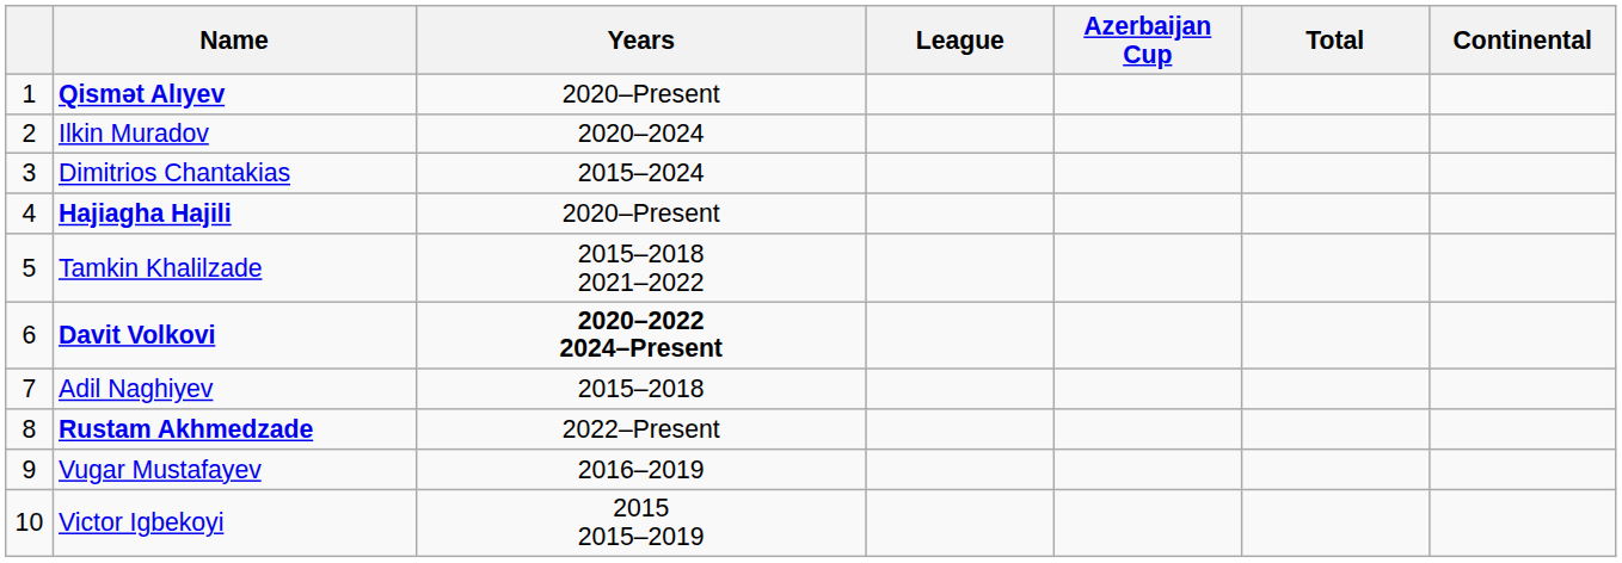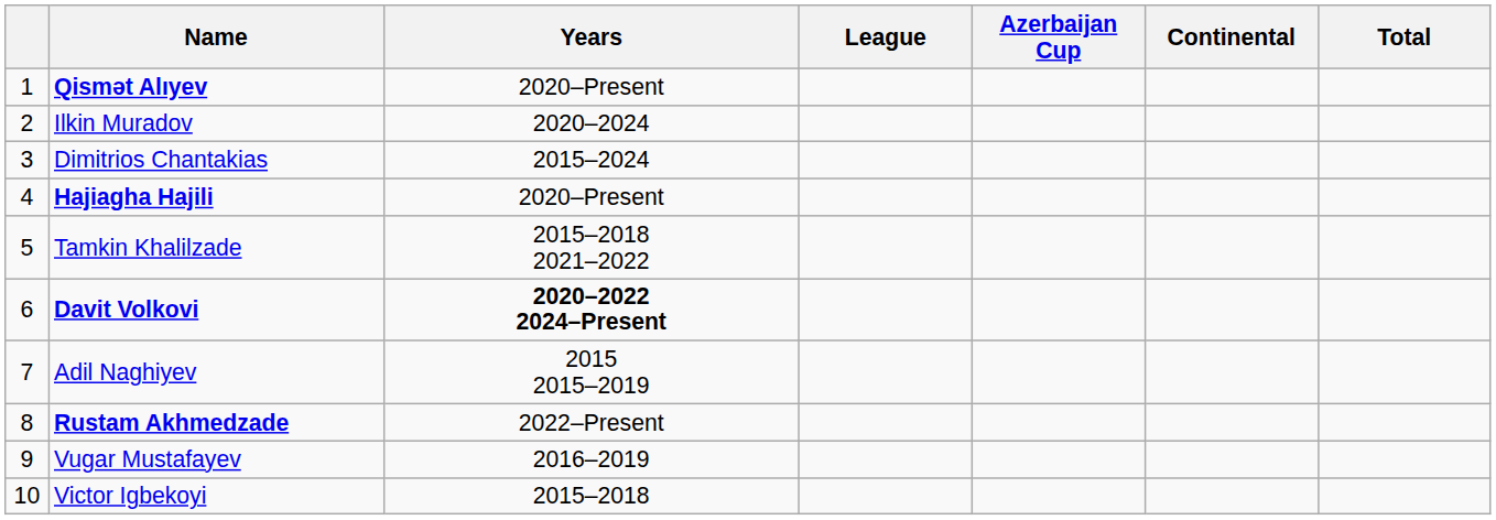columns swapped: Continental <-> Total
Adil Naghiyev | Years: 2015–2018 -> 2015 2015–2019
Victor Igbekoyi | Years: 2015 2015–2019 -> 2015–2018
